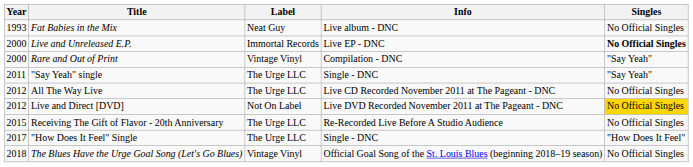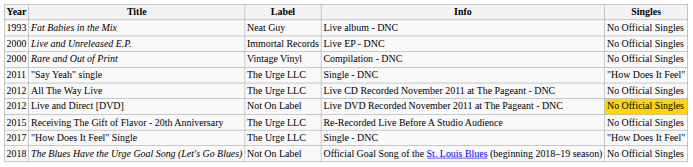Live and Unreleased E.P. | Singles: bold -> normal
Rare and Out of Print | Singles: "Say Yeah" -> No Official Singles
"Say Yeah" single | Singles: "Say Yeah" -> "How Does It Feel"
The Blues Have the Urge Goal Song (Let's Go Blues) | Label: Vintage Vinyl -> Not On Label
